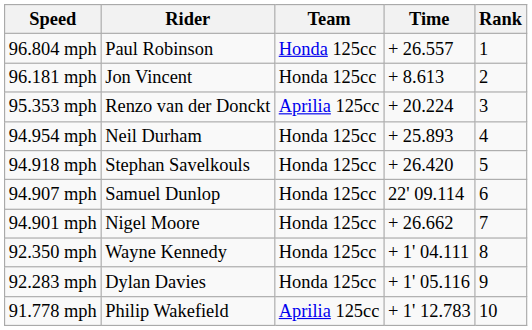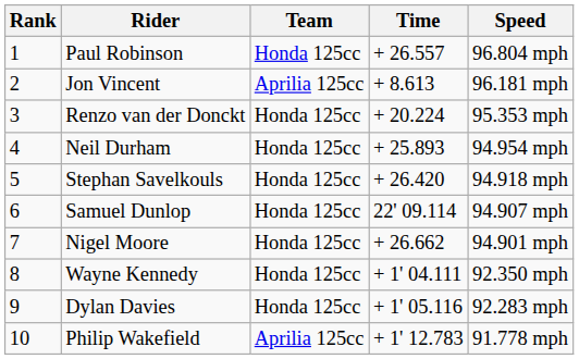columns swapped: Rank <-> Speed
Jon Vincent | Team: Honda 125cc -> Aprilia 125cc
Renzo van der Donckt | Team: Aprilia 125cc -> Honda 125cc
